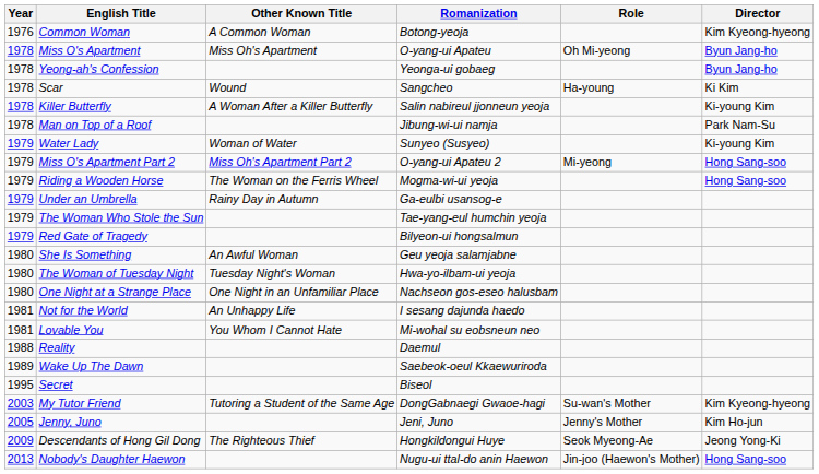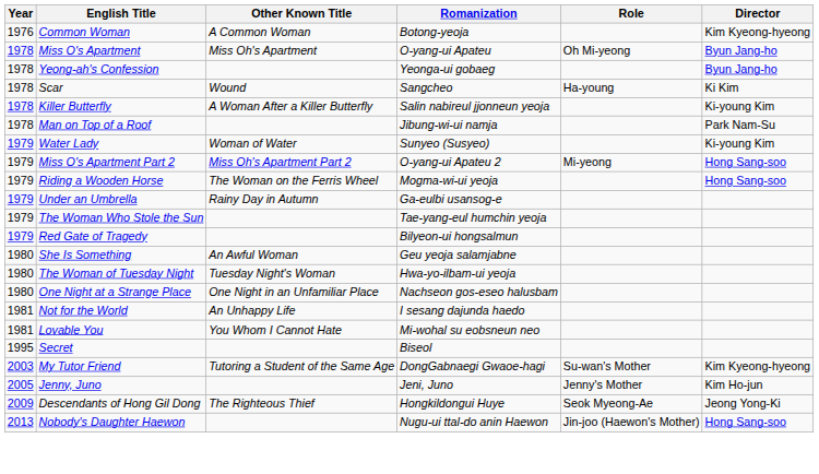- row: 1988 | Reality | Daemul
- row: 1989 | Wake Up The Dawn | Saebeok-oeul Kkaewuriroda
